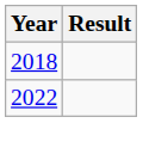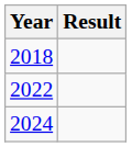+ row: 2024
